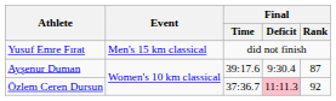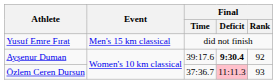Ayşenur Duman | Final / Deficit: normal -> bold
Ayşenur Duman | Final / Rank: 87 -> 92
Özlem Ceren Dursun | Final / Rank: 92 -> 93
